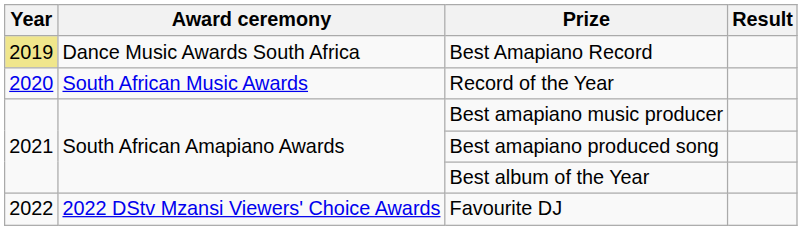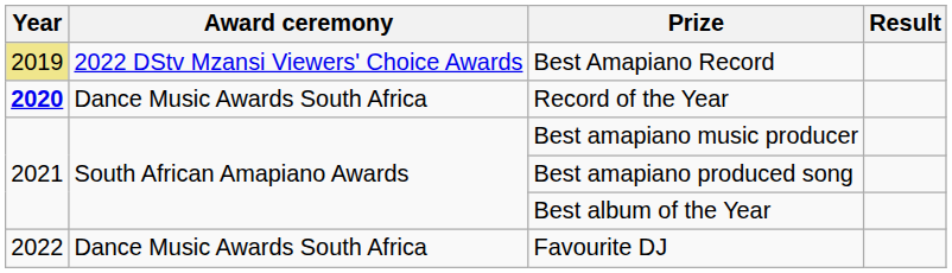Best Amapiano Record | Award ceremony: Dance Music Awards South Africa -> 2022 DStv Mzansi Viewers' Choice Awards
Record of the Year | Year: normal -> bold
Record of the Year | Award ceremony: South African Music Awards -> Dance Music Awards South Africa
Favourite DJ | Award ceremony: 2022 DStv Mzansi Viewers' Choice Awards -> Dance Music Awards South Africa
